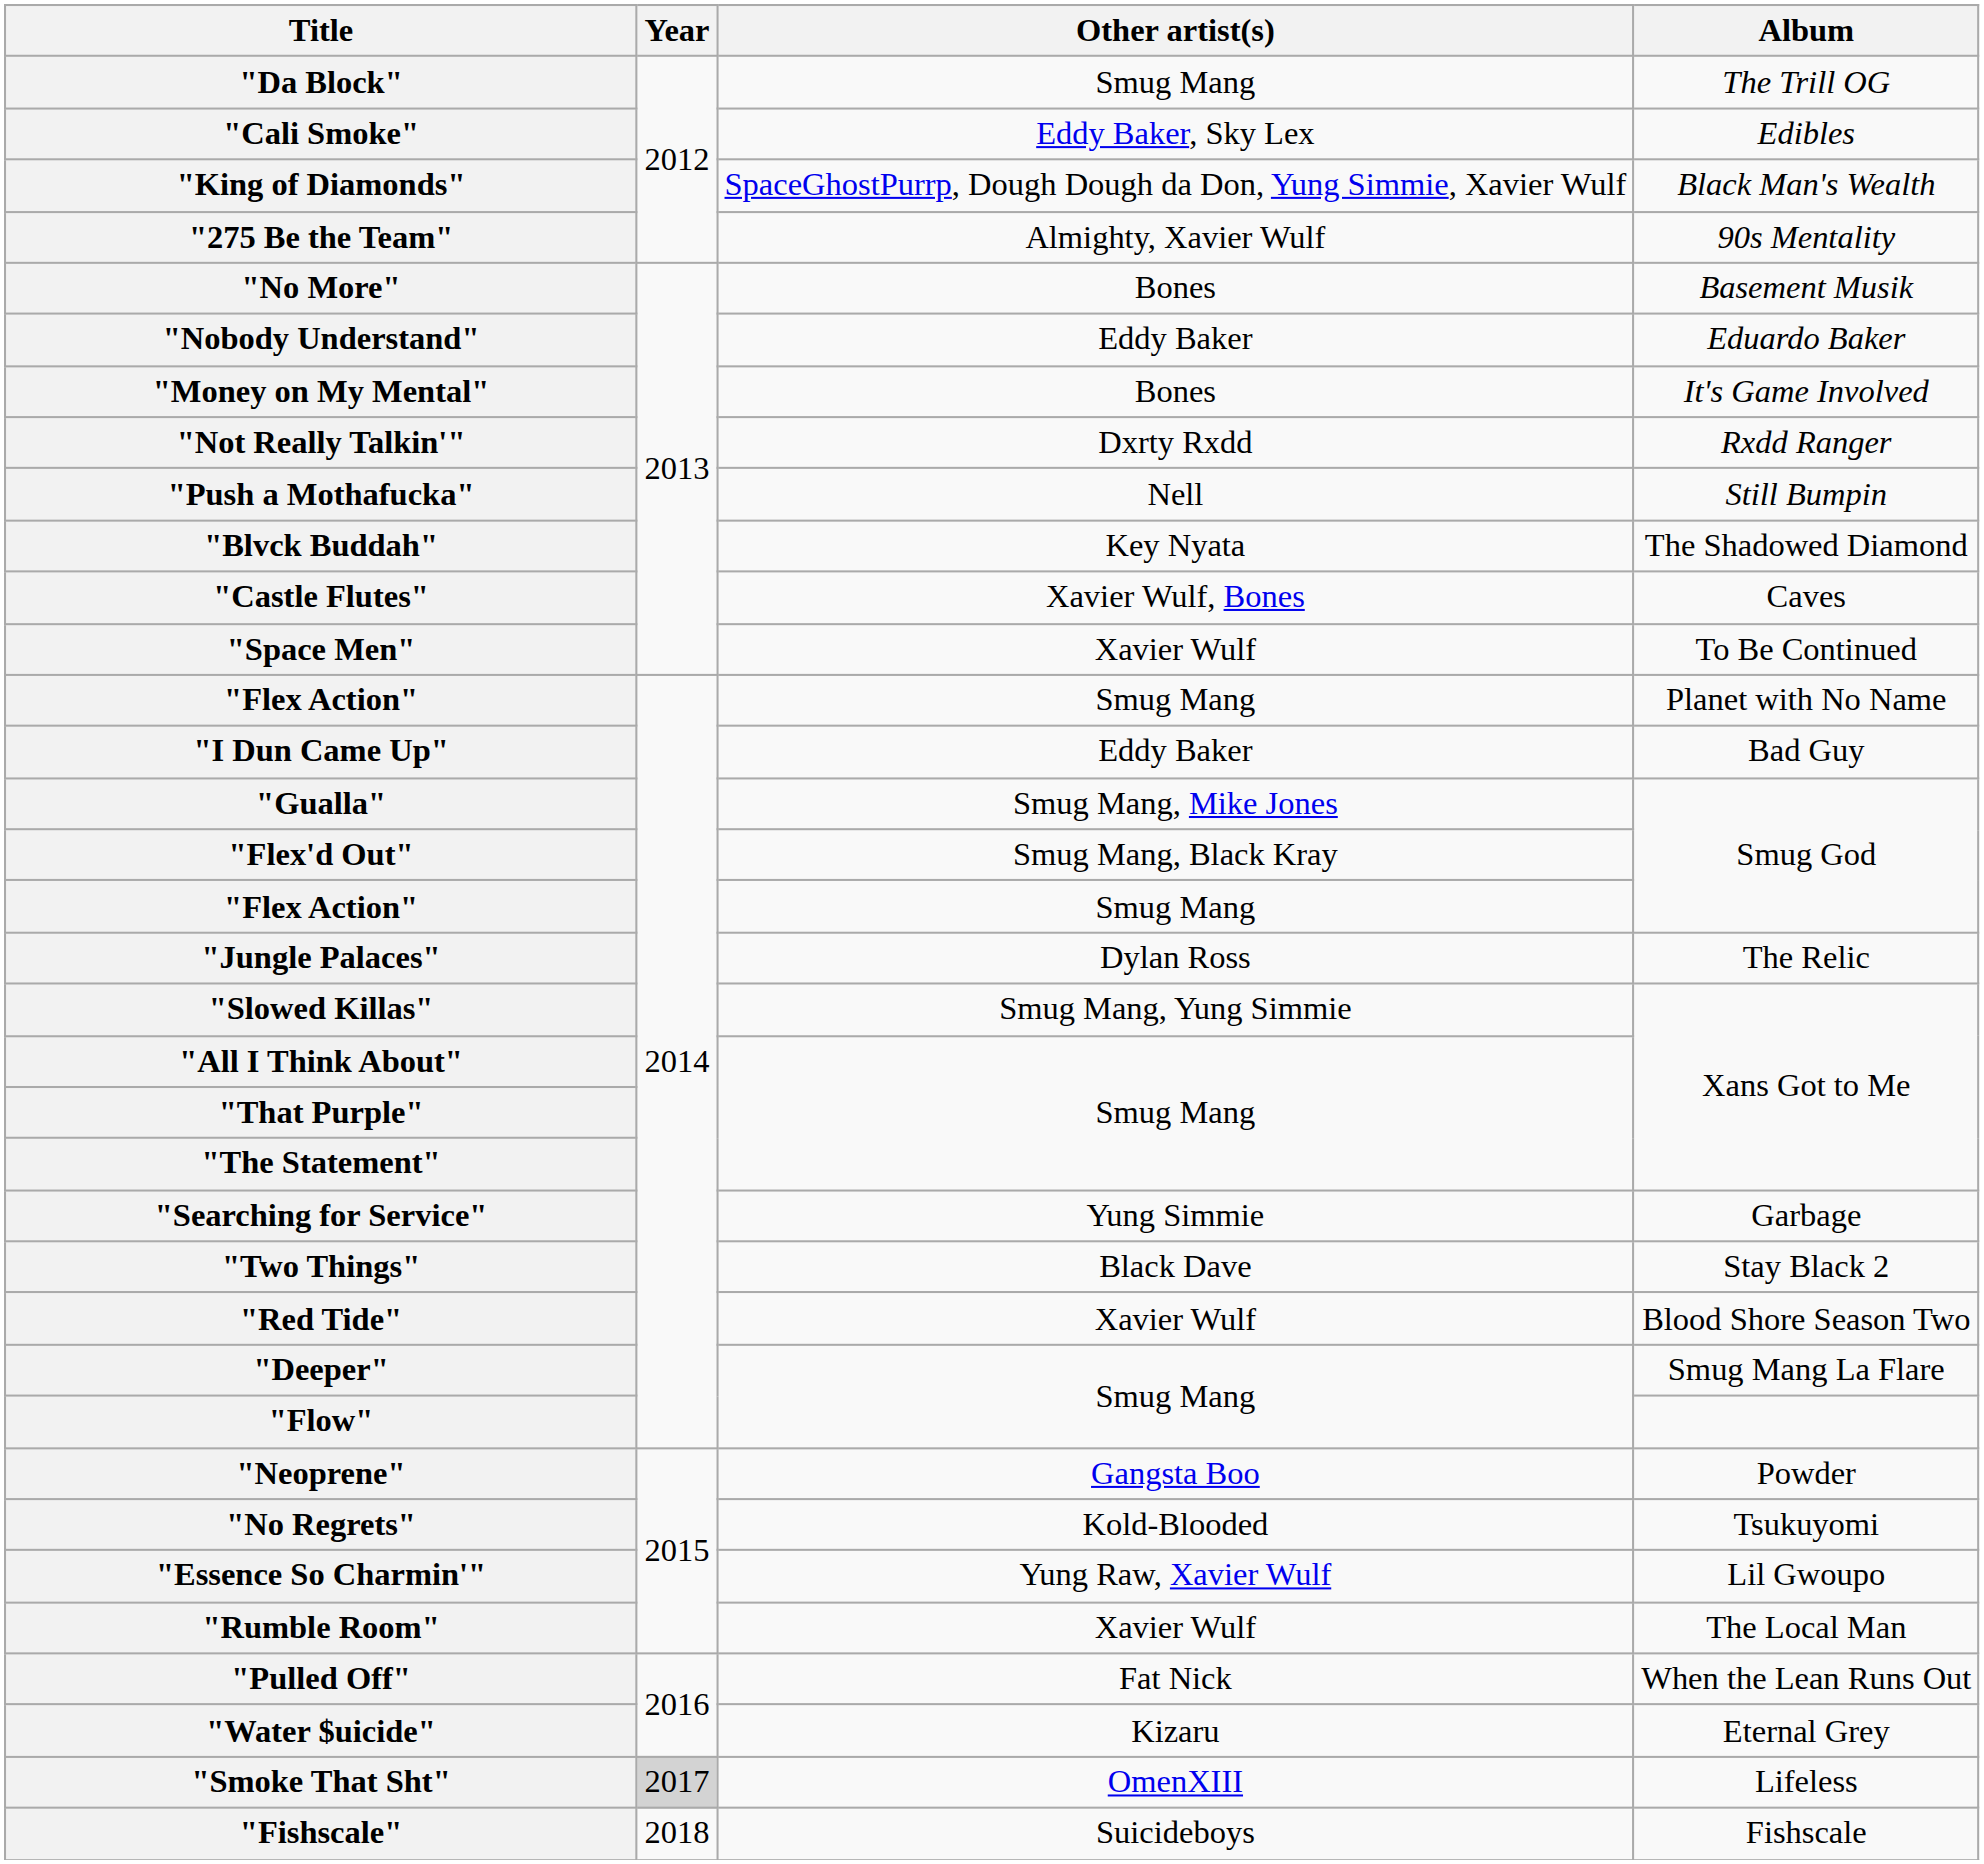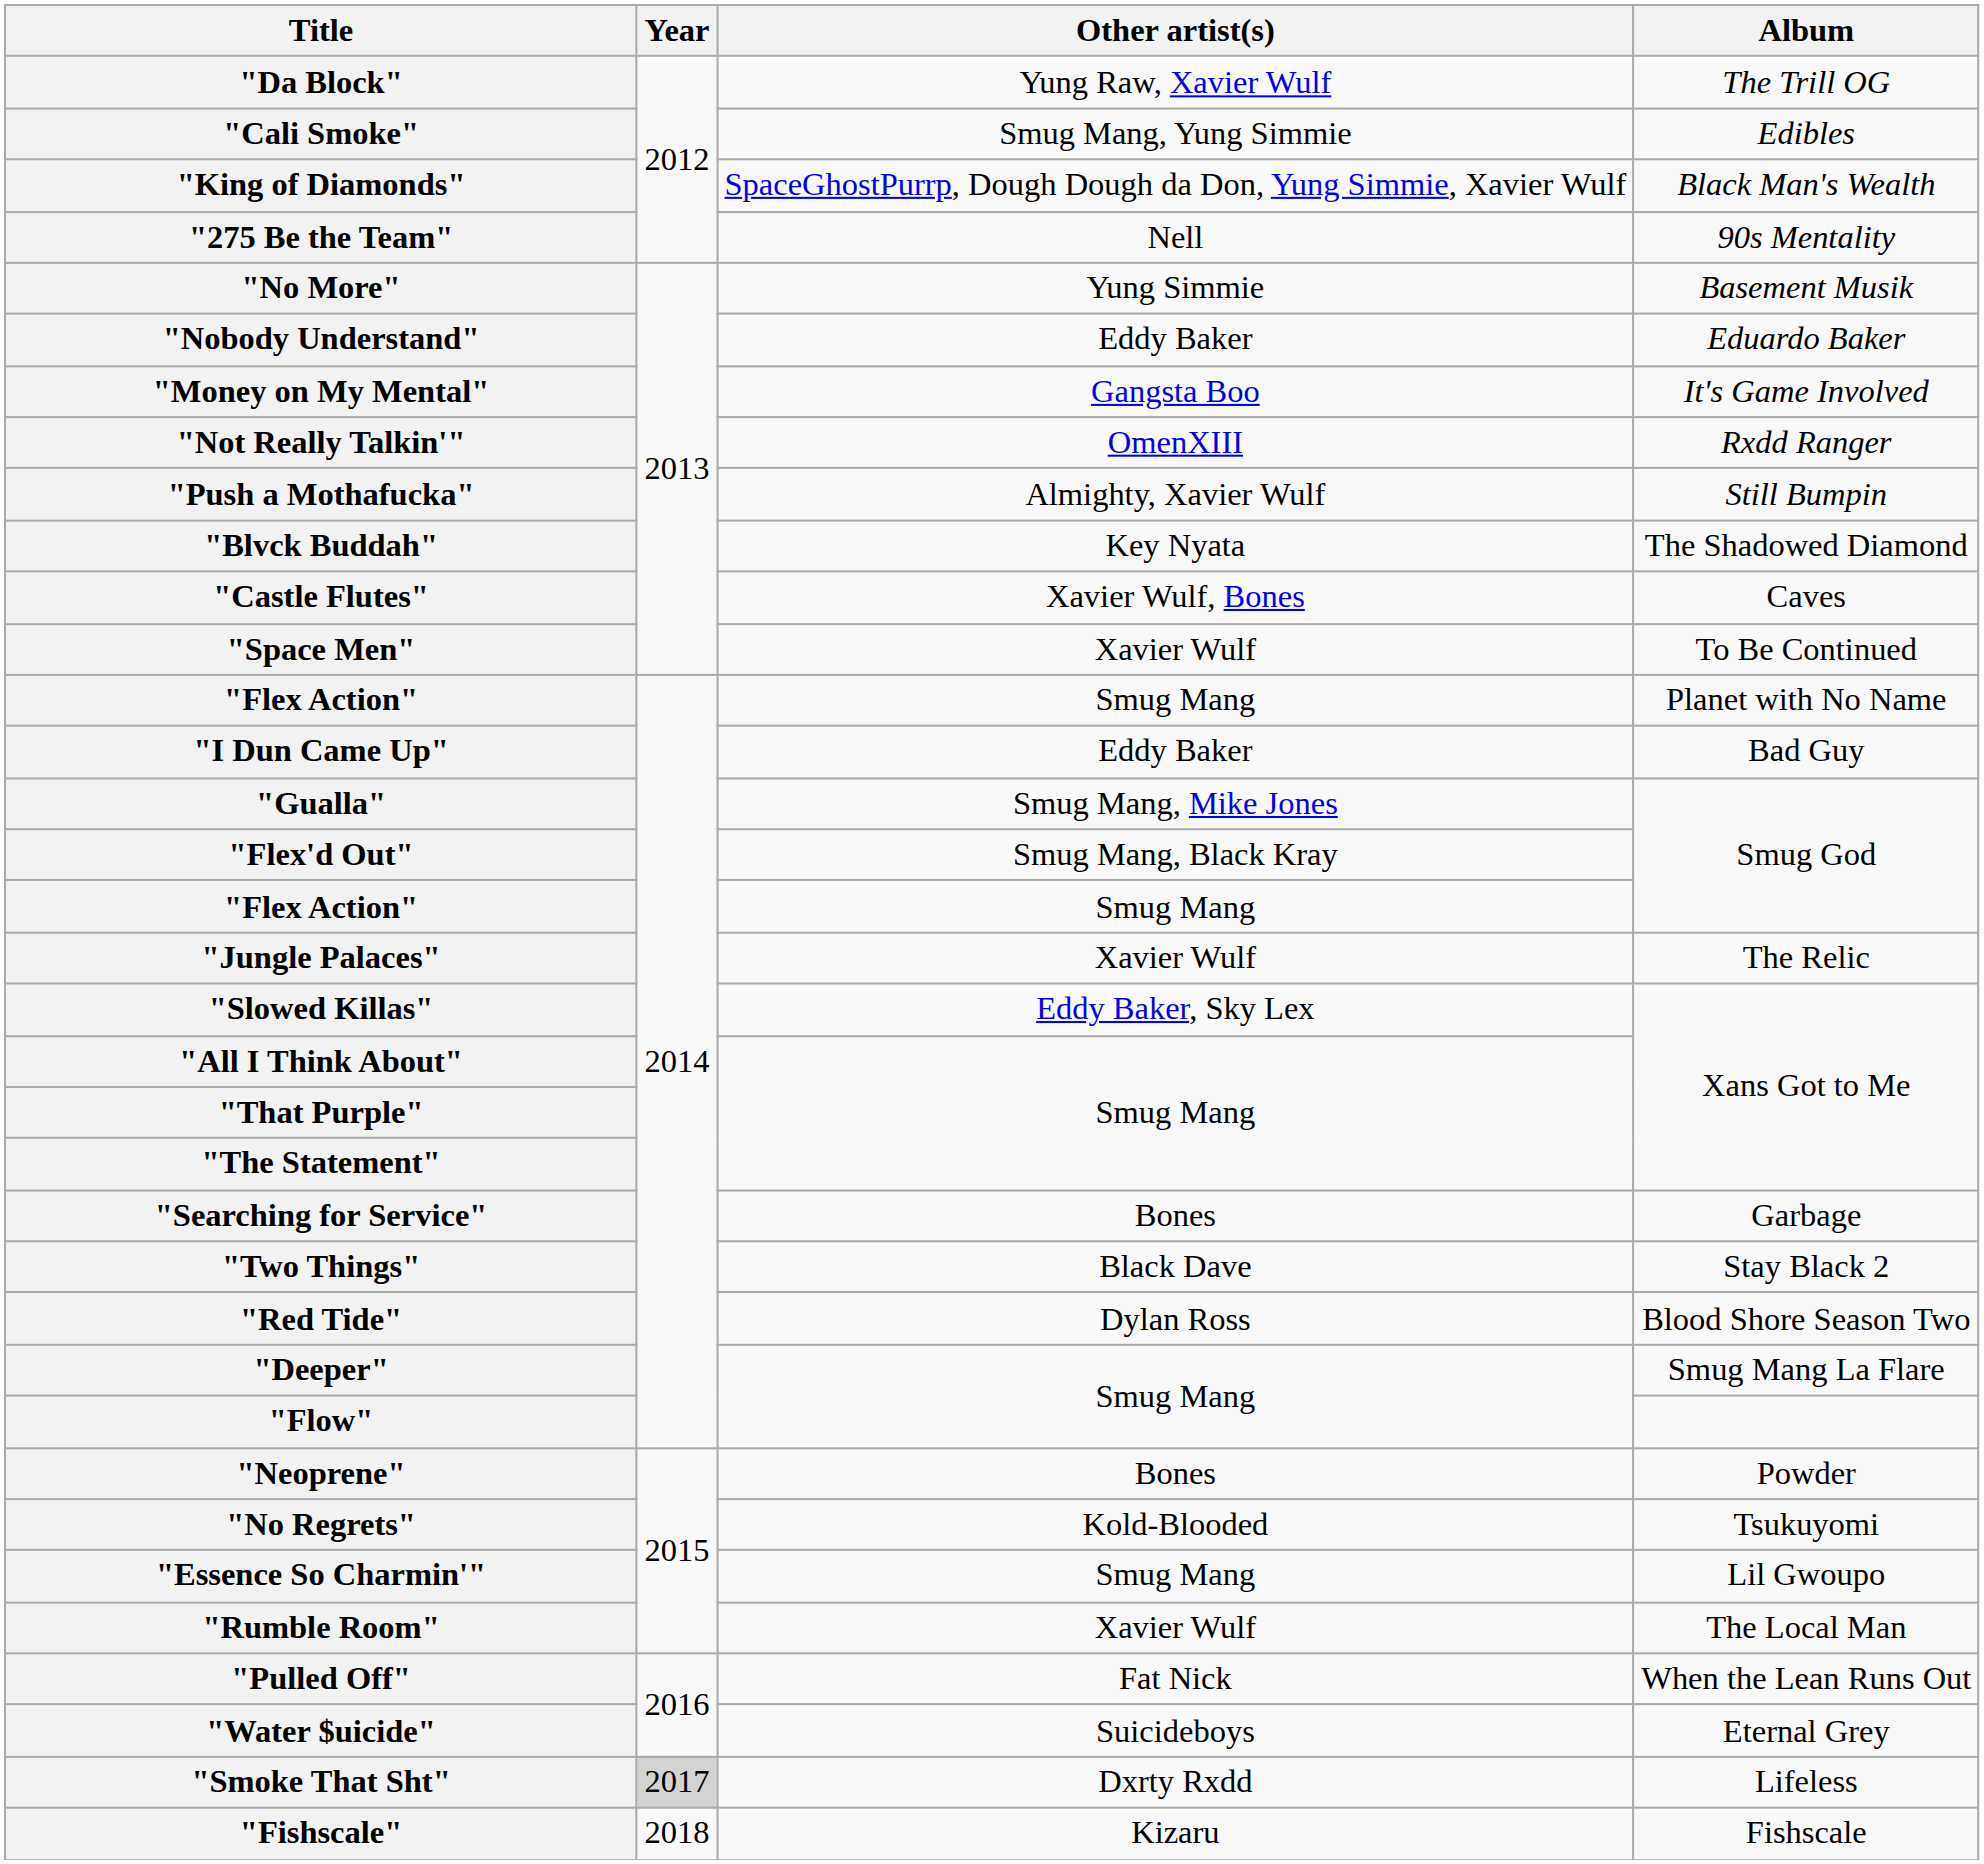"Da Block" | Other artist(s): Smug Mang -> Yung Raw, Xavier Wulf
"Cali Smoke" | Other artist(s): Eddy Baker, Sky Lex -> Smug Mang, Yung Simmie
"275 Be the Team" | Other artist(s): Almighty, Xavier Wulf -> Nell
"No More" | Other artist(s): Bones -> Yung Simmie
"Money on My Mental" | Other artist(s): Bones -> Gangsta Boo
"Not Really Talkin'" | Other artist(s): Dxrty Rxdd -> OmenXIII
"Push a Mothafucka" | Other artist(s): Nell -> Almighty, Xavier Wulf
"Jungle Palaces" | Other artist(s): Dylan Ross -> Xavier Wulf
"Slowed Killas" | Other artist(s): Smug Mang, Yung Simmie -> Eddy Baker, Sky Lex
"Searching for Service" | Other artist(s): Yung Simmie -> Bones
"Red Tide" | Other artist(s): Xavier Wulf -> Dylan Ross
"Neoprene" | Other artist(s): Gangsta Boo -> Bones
"Essence So Charmin'" | Other artist(s): Yung Raw, Xavier Wulf -> Smug Mang
"Water $uicide" | Other artist(s): Kizaru -> Suicideboys
"Smoke That Sht" | Other artist(s): OmenXIII -> Dxrty Rxdd
"Fishscale" | Other artist(s): Suicideboys -> Kizaru
